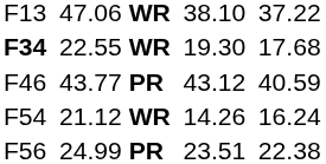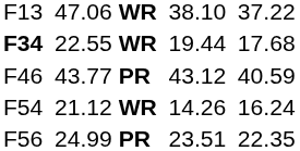22.55 WR | column 5: 19.30 -> 19.44
24.99 PR | column 7: 22.38 -> 22.35
